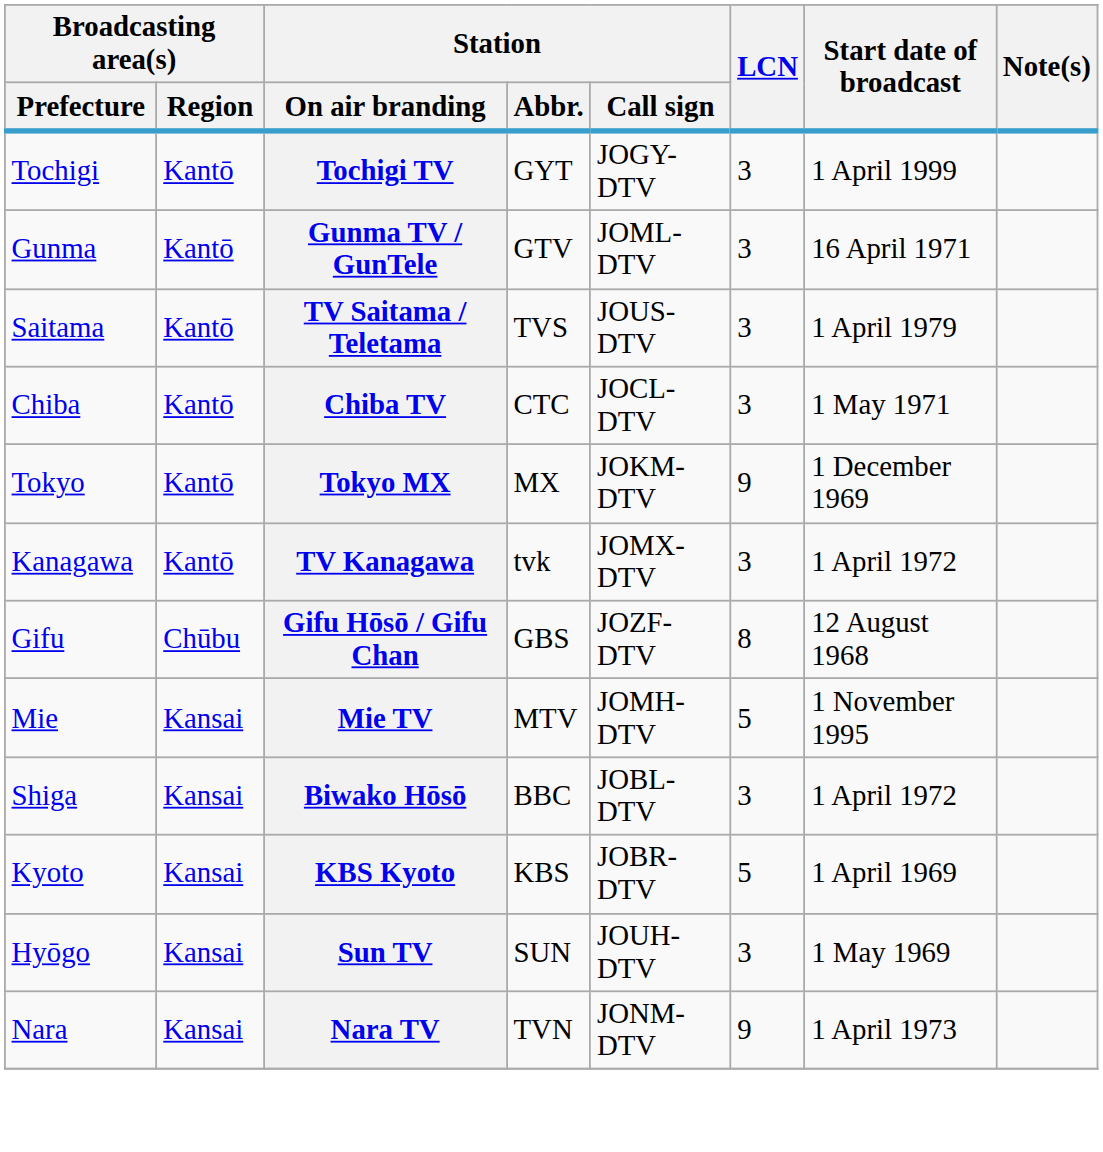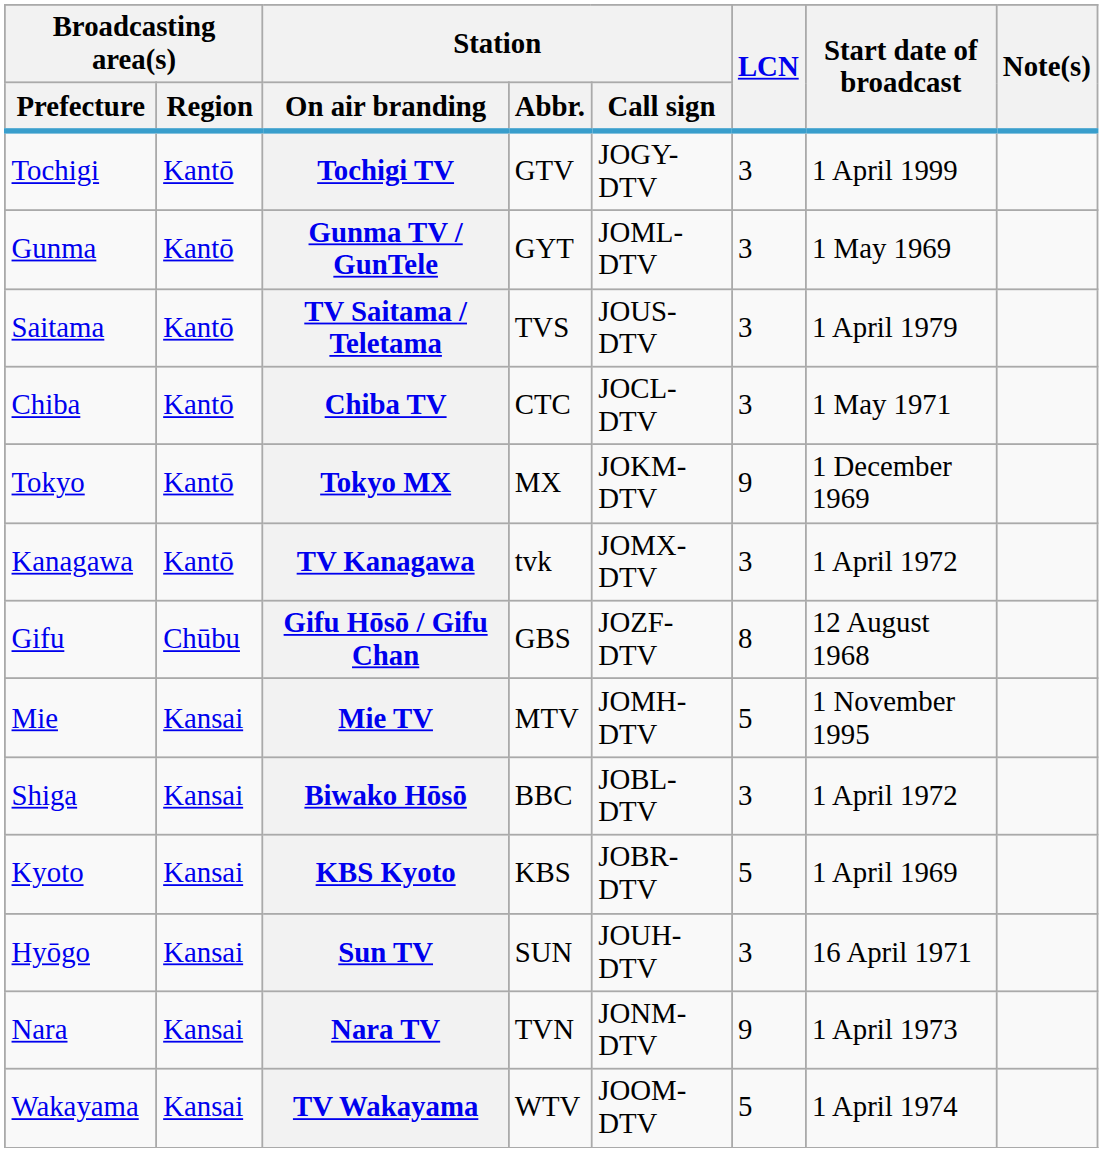Tochigi TV | Station / Abbr.: GYT -> GTV
Gunma TV / GunTele | Station / Abbr.: GTV -> GYT
Gunma TV / GunTele | Start date of broadcast: 16 April 1971 -> 1 May 1969
Sun TV | Start date of broadcast: 1 May 1969 -> 16 April 1971
+ row: Wakayama | Kansai | TV Wakayama | WTV | JOOM-DTV | 5 | 1 April 1974
